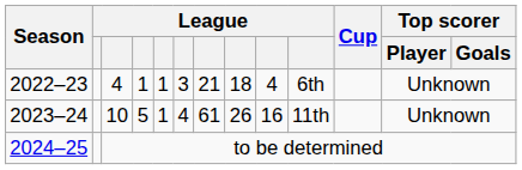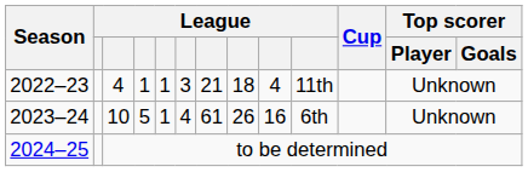2022–23 | column 10: 6th -> 11th
2023–24 | column 10: 11th -> 6th
